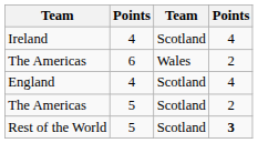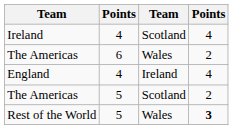England | column 3: Scotland -> Ireland
Rest of the World | column 3: Scotland -> Wales
